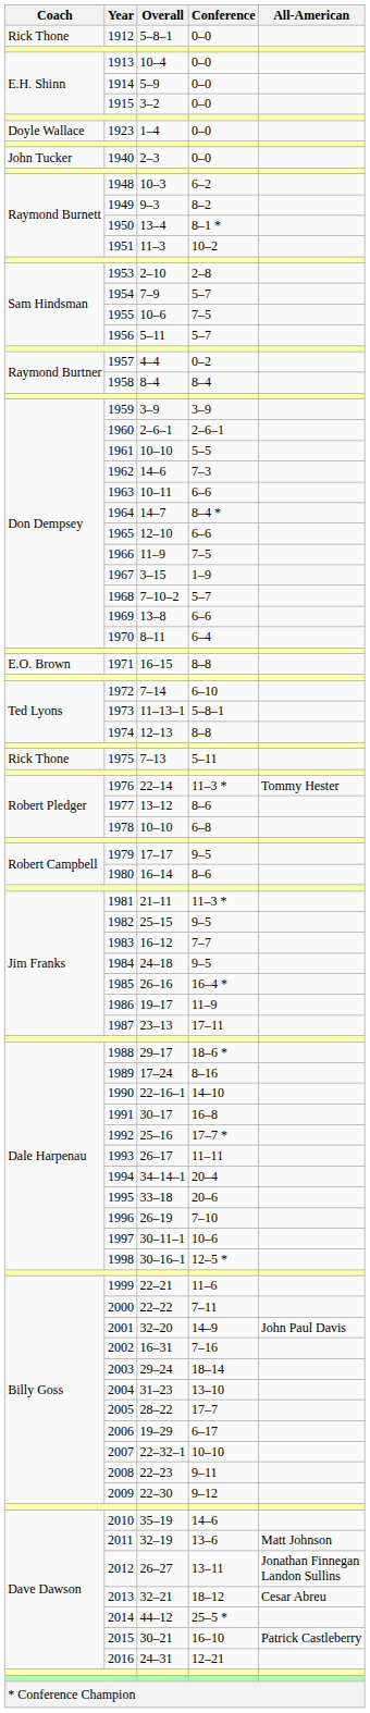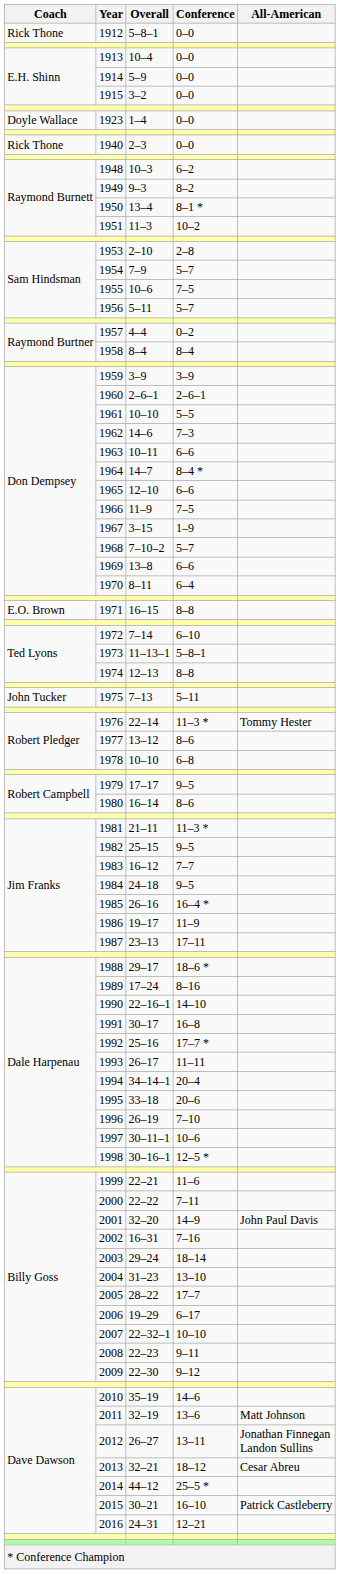1940 | Coach: John Tucker -> Rick Thone
1975 | Coach: Rick Thone -> John Tucker
